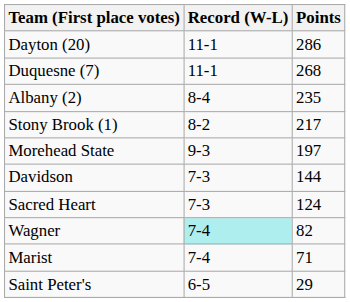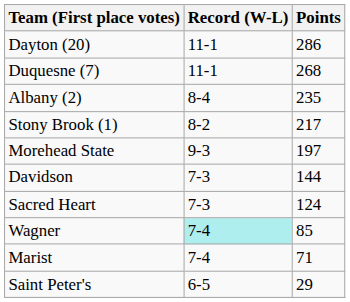Wagner | Points: 82 -> 85
